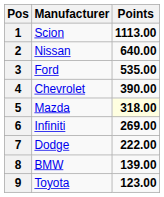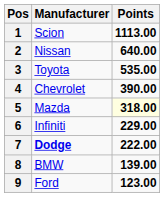3 | Manufacturer: Ford -> Toyota
6 | Points: 269.00 -> 229.00
7 | Manufacturer: normal -> bold
9 | Manufacturer: Toyota -> Ford
